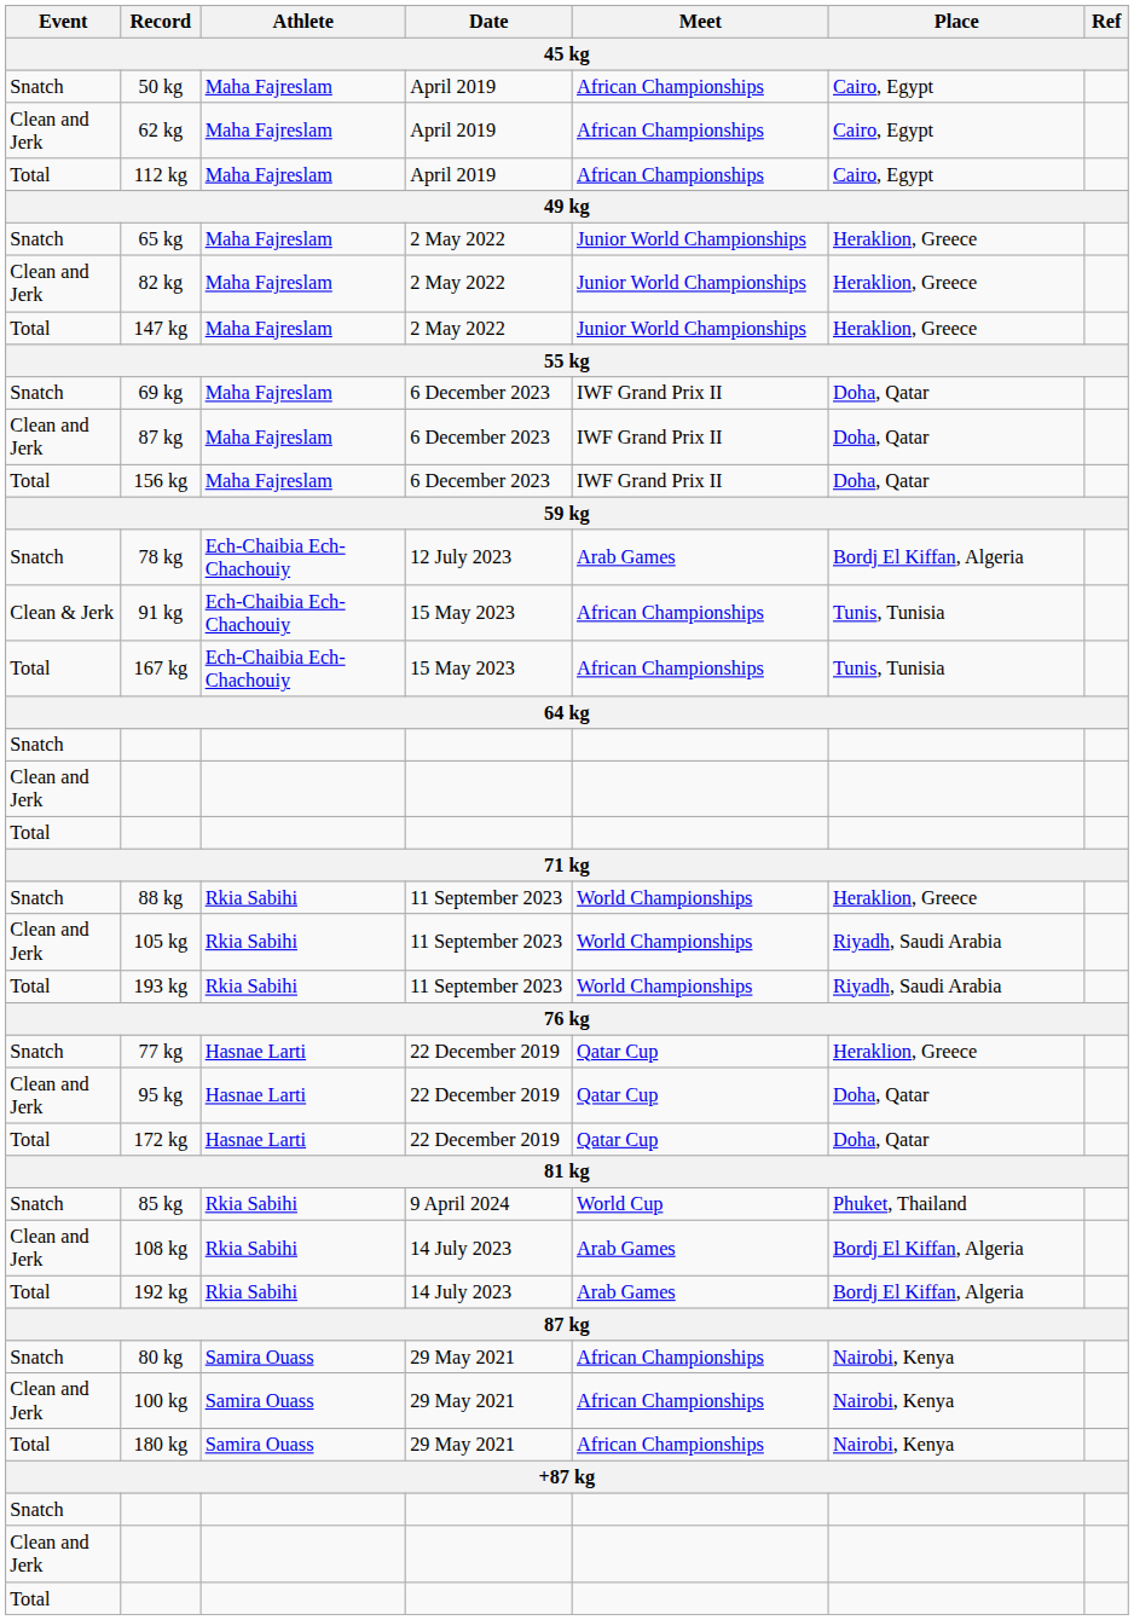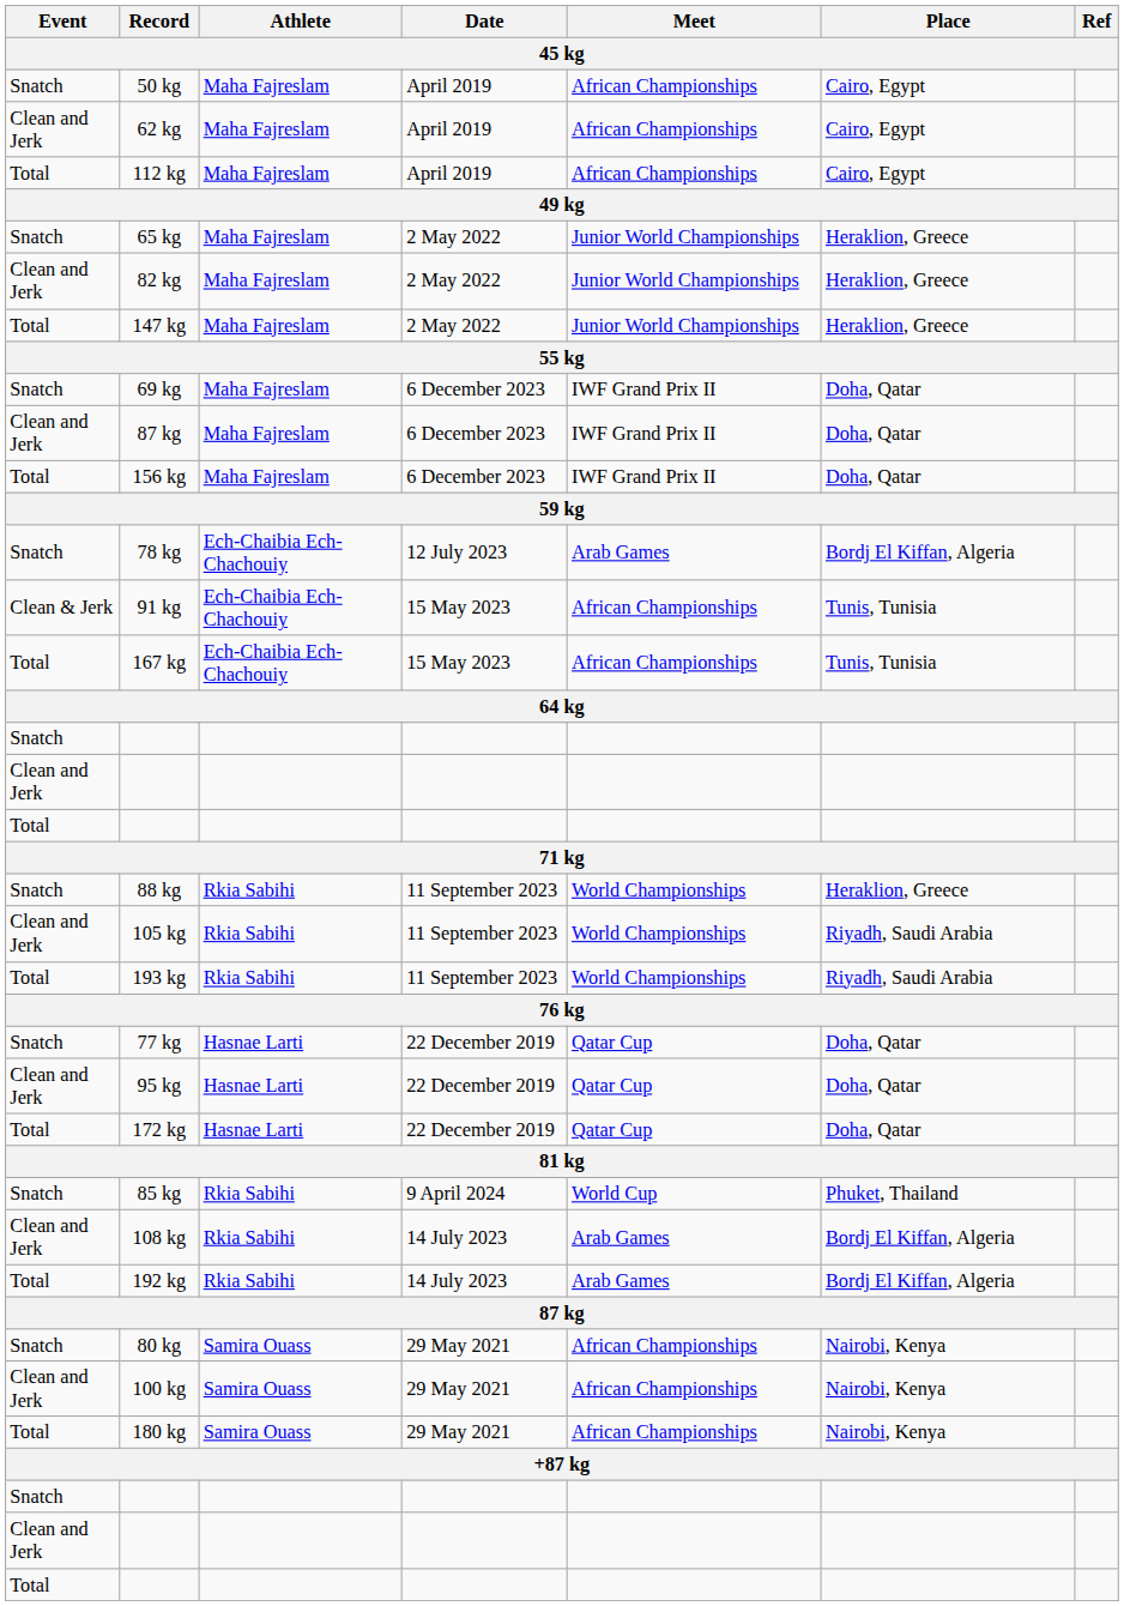77 kg | Place: Heraklion, Greece -> Doha, Qatar
